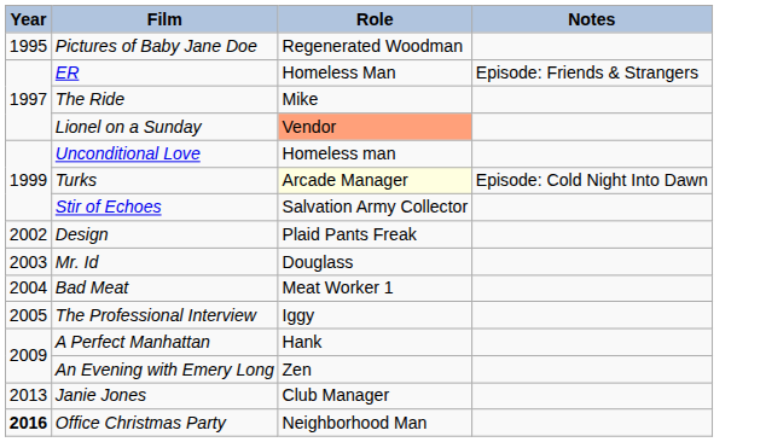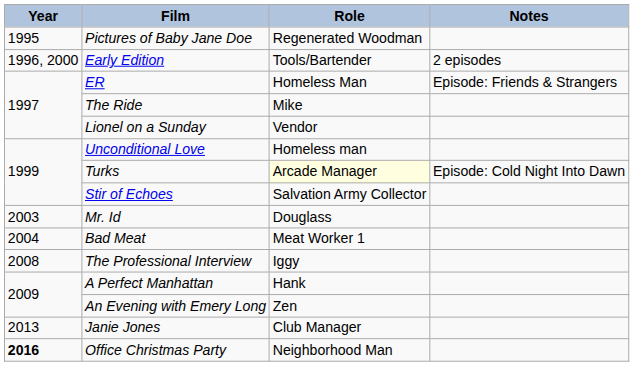+ row: 1996, 2000 | Early Edition | Tools/Bartender | 2 episodes
Lionel on a Sunday | Role: lightsalmon background -> no background
- row: 2002 | Design | Plaid Pants Freak
The Professional Interview | Year: 2005 -> 2008
